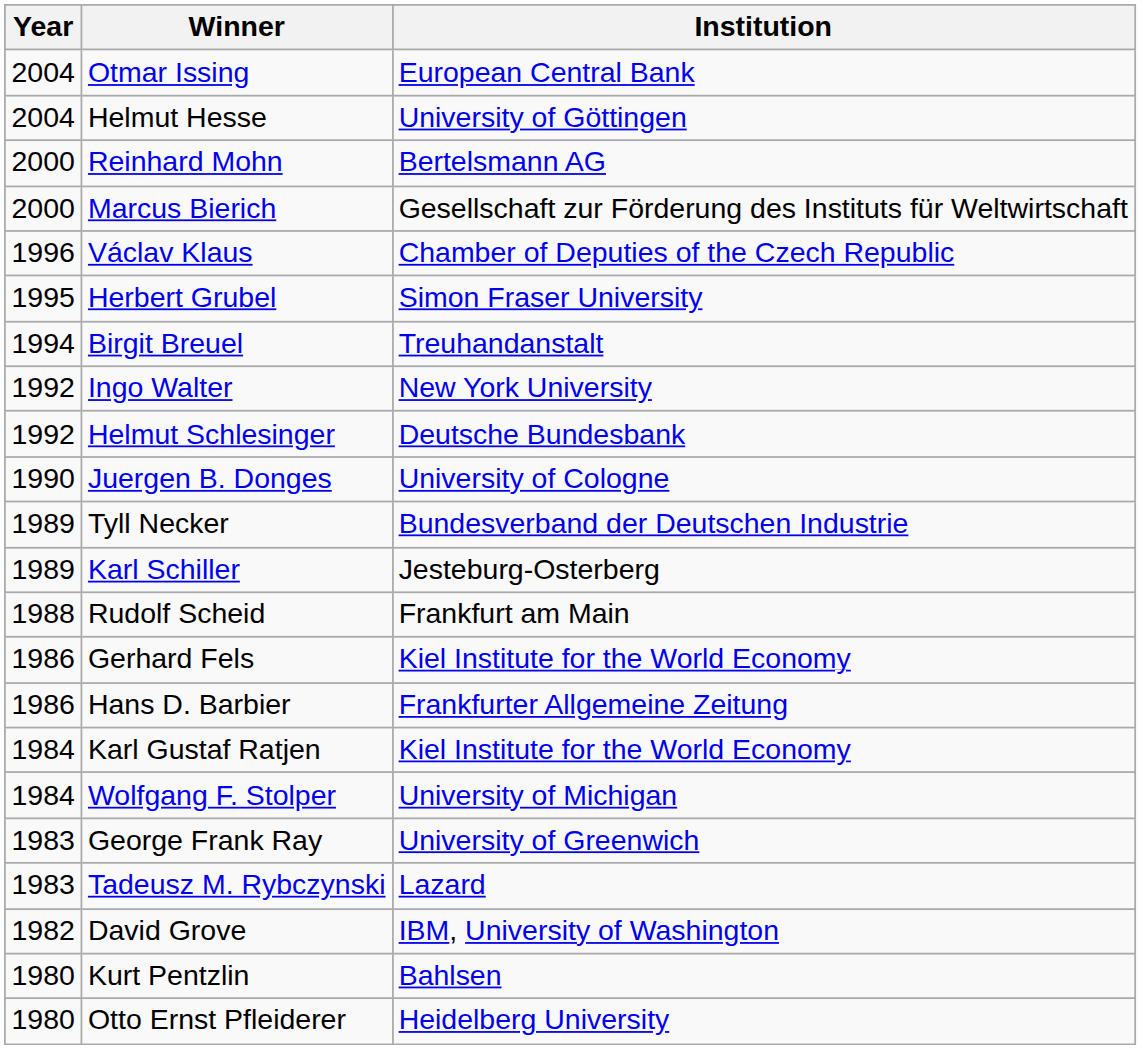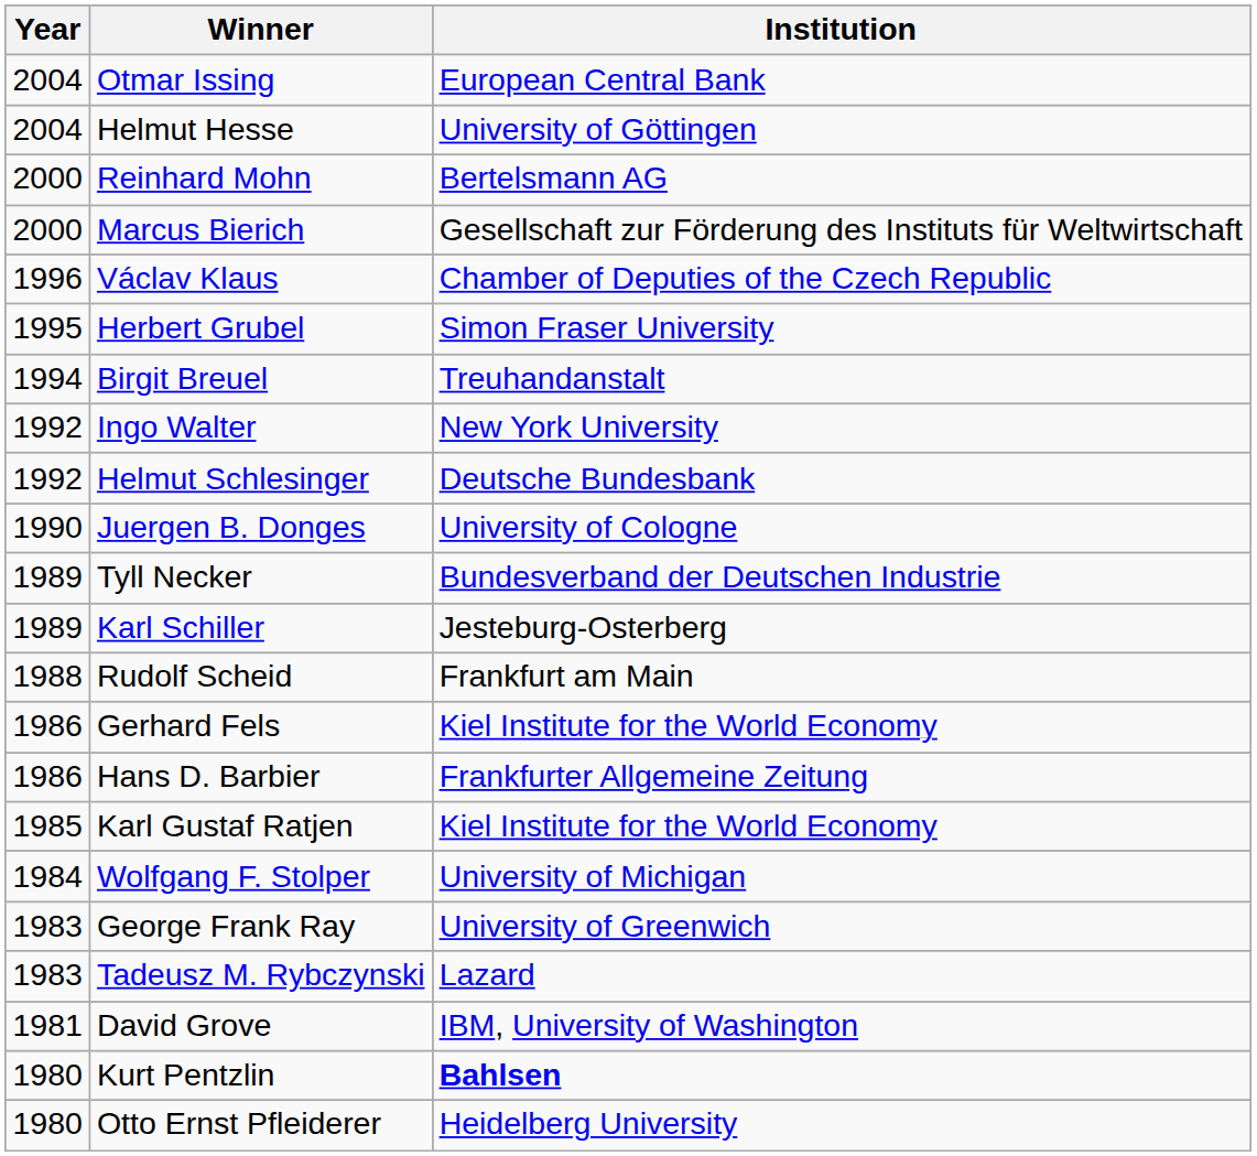Karl Gustaf Ratjen | Year: 1984 -> 1985
David Grove | Year: 1982 -> 1981
Kurt Pentzlin | Institution: normal -> bold
